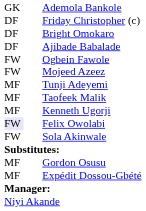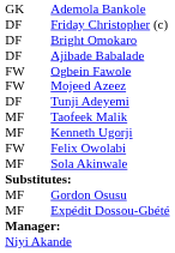Tunji Adeyemi | column 1: MF -> DF
Felix Owolabi | column 1: lavender background -> no background
Sola Akinwale | column 1: FW -> MF
